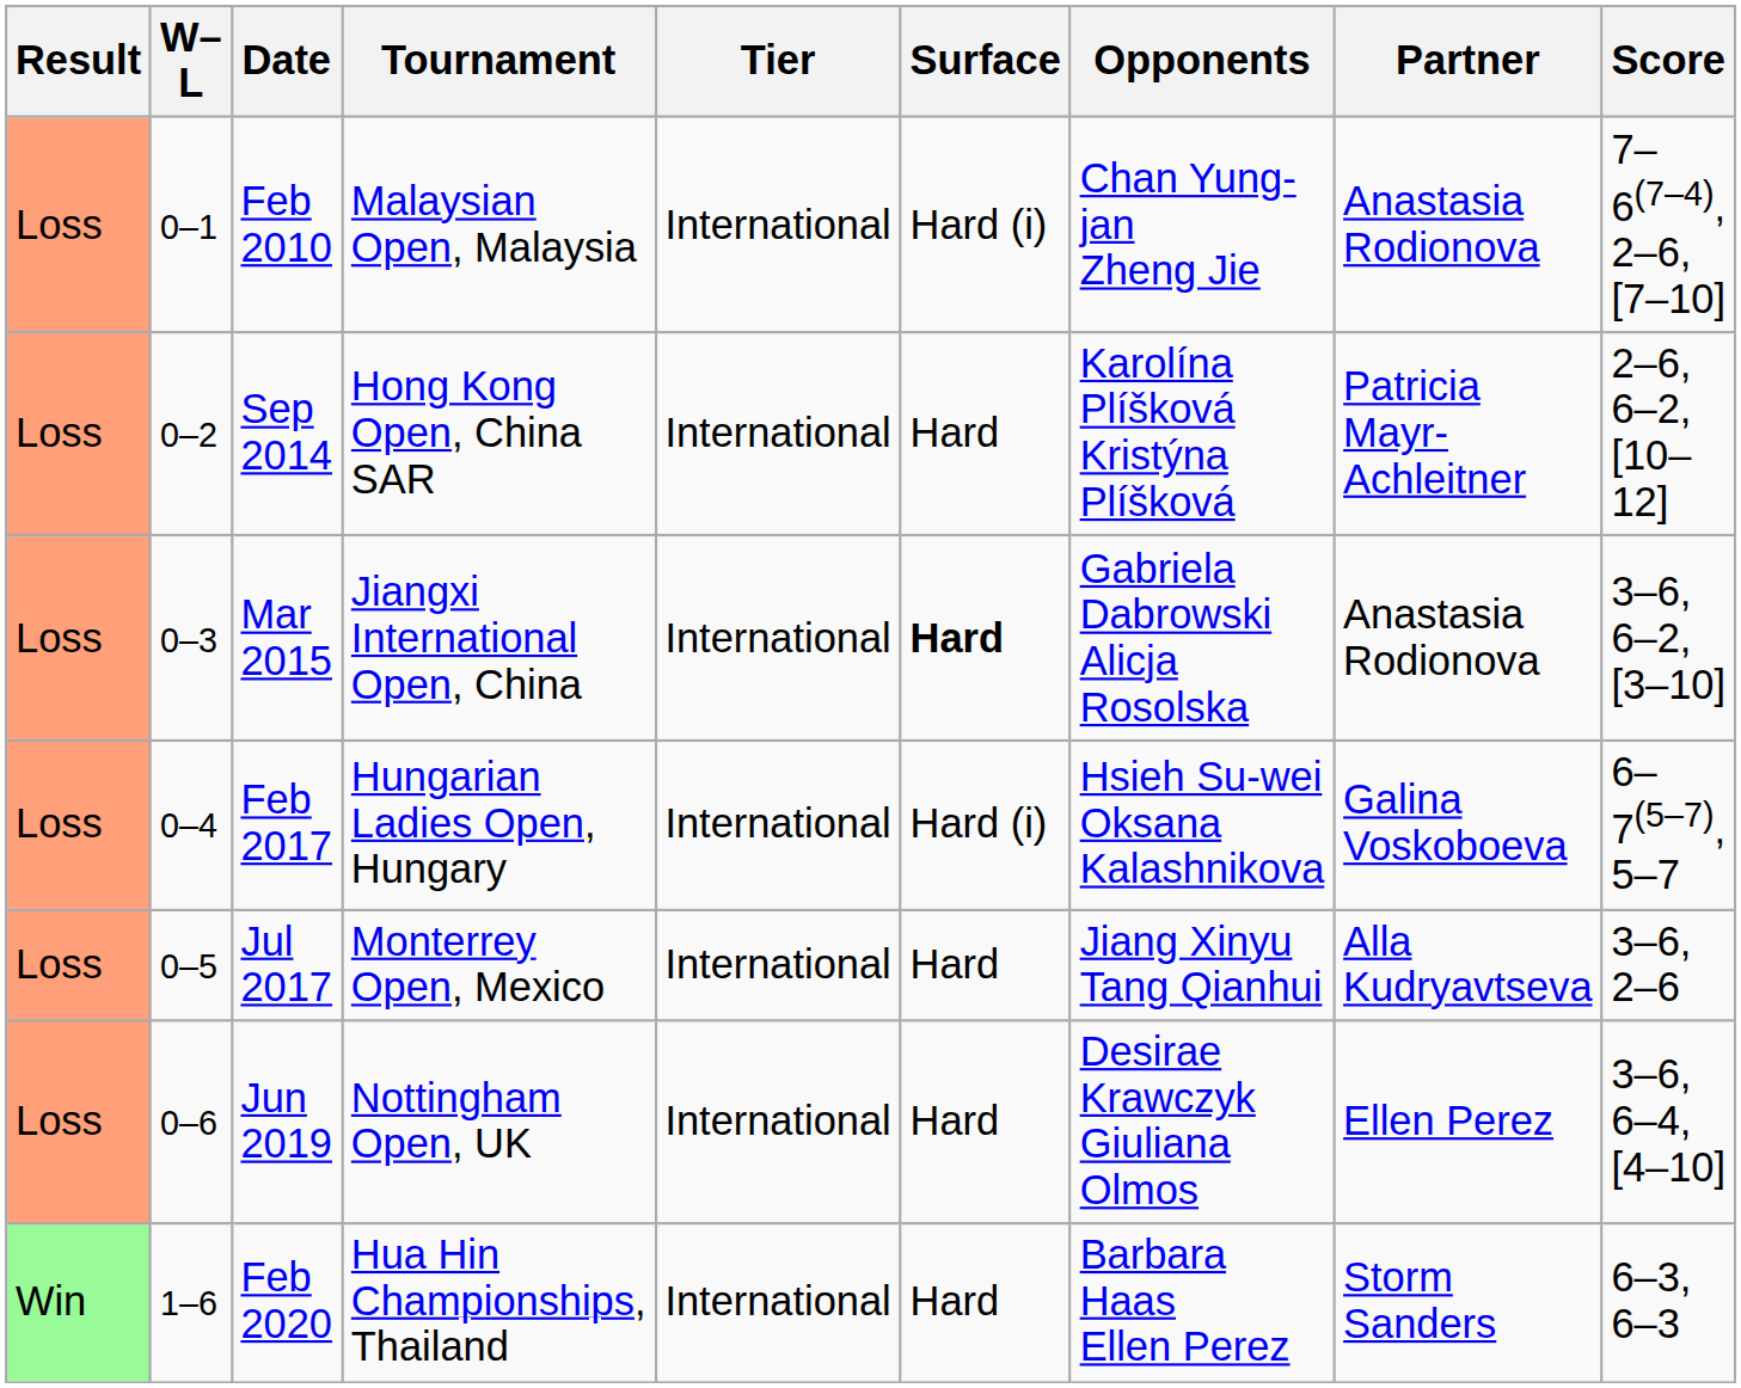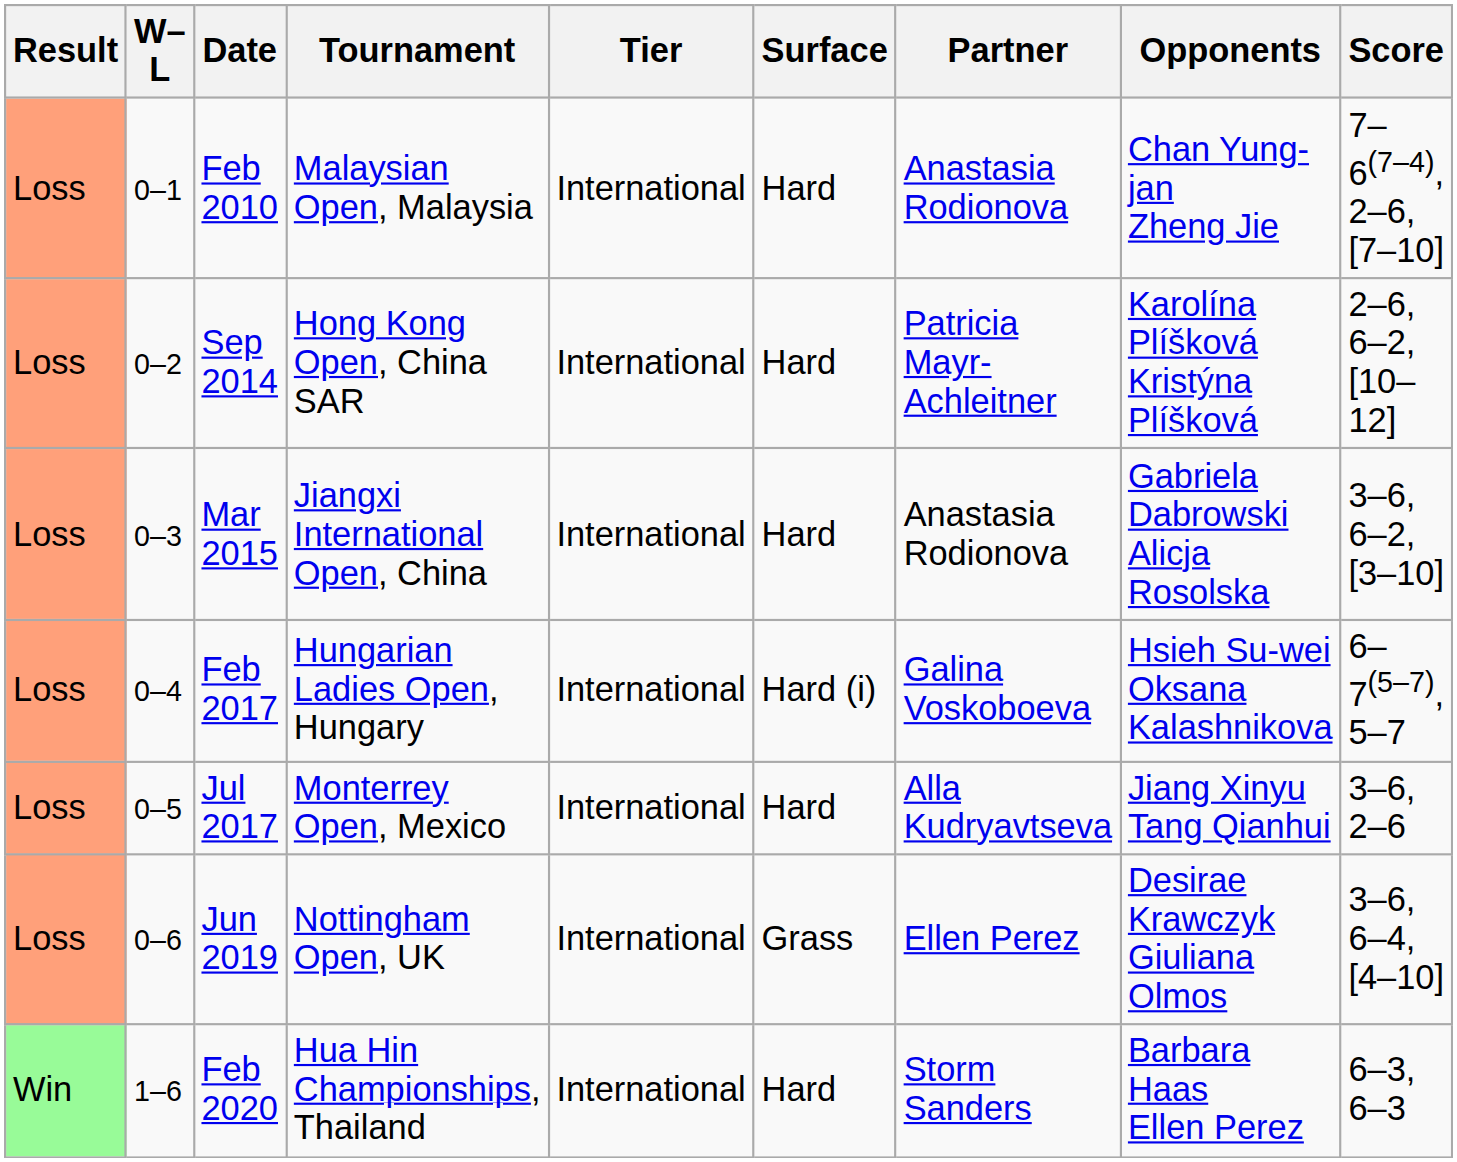columns swapped: Partner <-> Opponents
Feb 2010 | Surface: Hard (i) -> Hard
Mar 2015 | Surface: bold -> normal
Jun 2019 | Surface: Hard -> Grass
